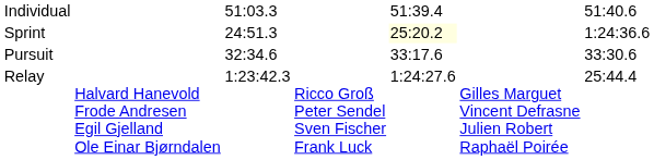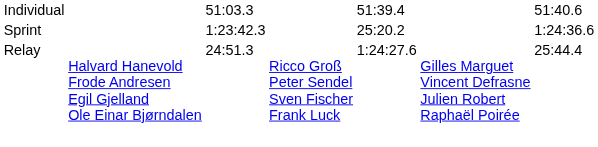Sprint | column 3: 24:51.3 -> 1:23:42.3
Sprint | column 5: lightyellow background -> no background
- row: Pursuit | 32:34.6 | 33:17.6 | 33:30.6
Relay | column 3: 1:23:42.3 -> 24:51.3
